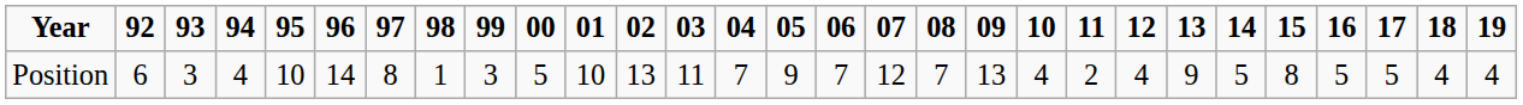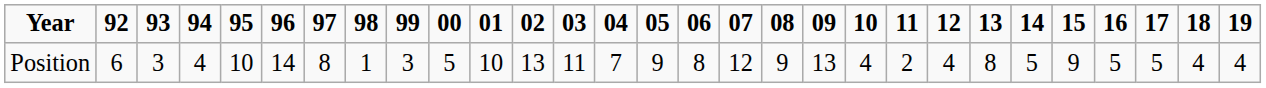Position | 06: 7 -> 8
Position | 08: 7 -> 9
Position | 13: 9 -> 8
Position | 15: 8 -> 9
